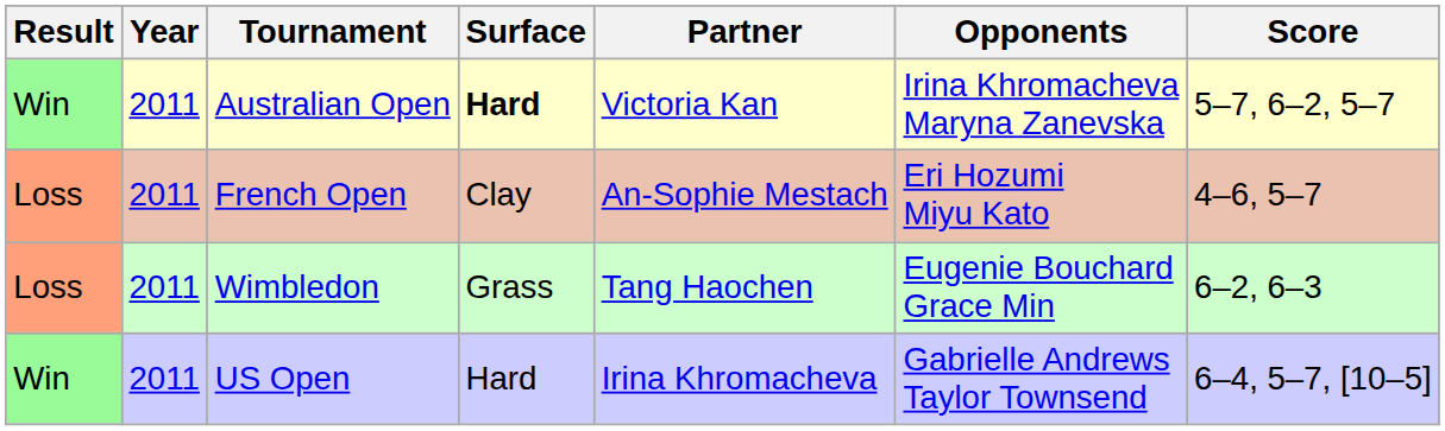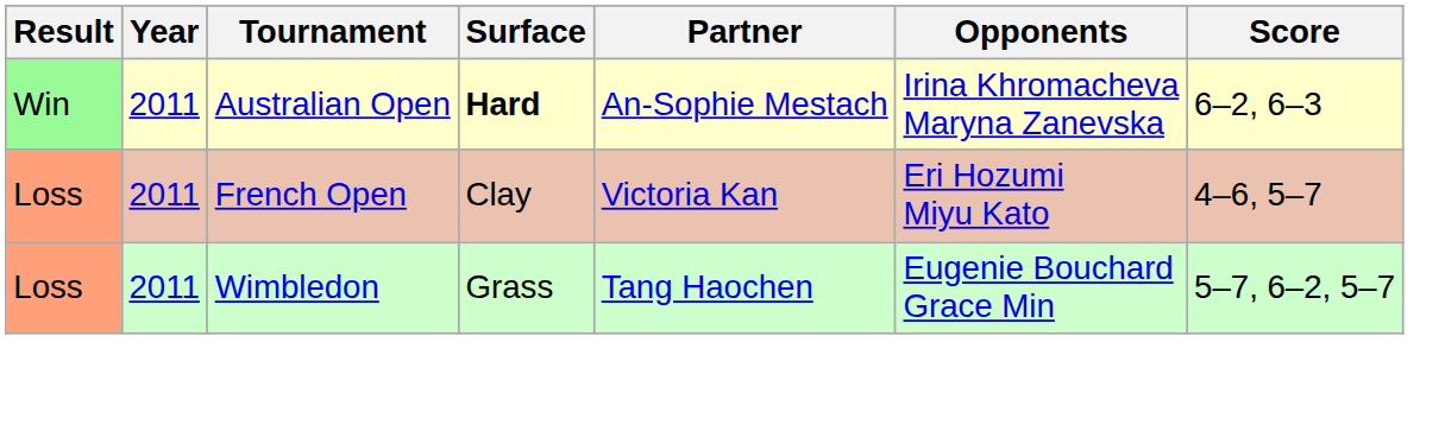Australian Open | Partner: Victoria Kan -> An-Sophie Mestach
Australian Open | Score: 5–7, 6–2, 5–7 -> 6–2, 6–3
French Open | Partner: An-Sophie Mestach -> Victoria Kan
Wimbledon | Score: 6–2, 6–3 -> 5–7, 6–2, 5–7
- row: Win | 2011 | US Open | Hard | Irina Khromacheva | Gabrielle Andrews Taylor Townsend | 6–4, 5–7, [10–5]
